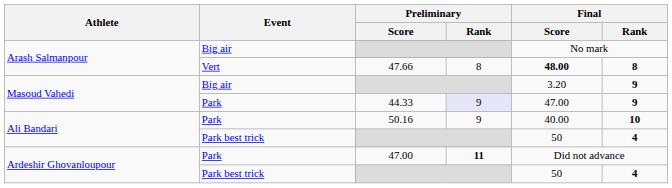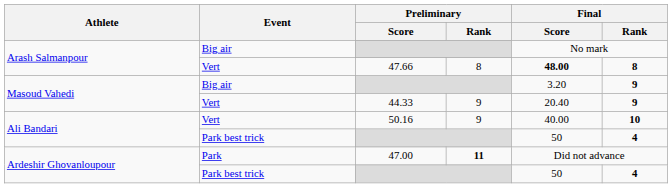44.33 | Event: Park -> Vert
44.33 | Preliminary / Rank: lavender background -> no background
44.33 | Final / Score: 47.00 -> 20.40
50.16 | Event: Park -> Vert
